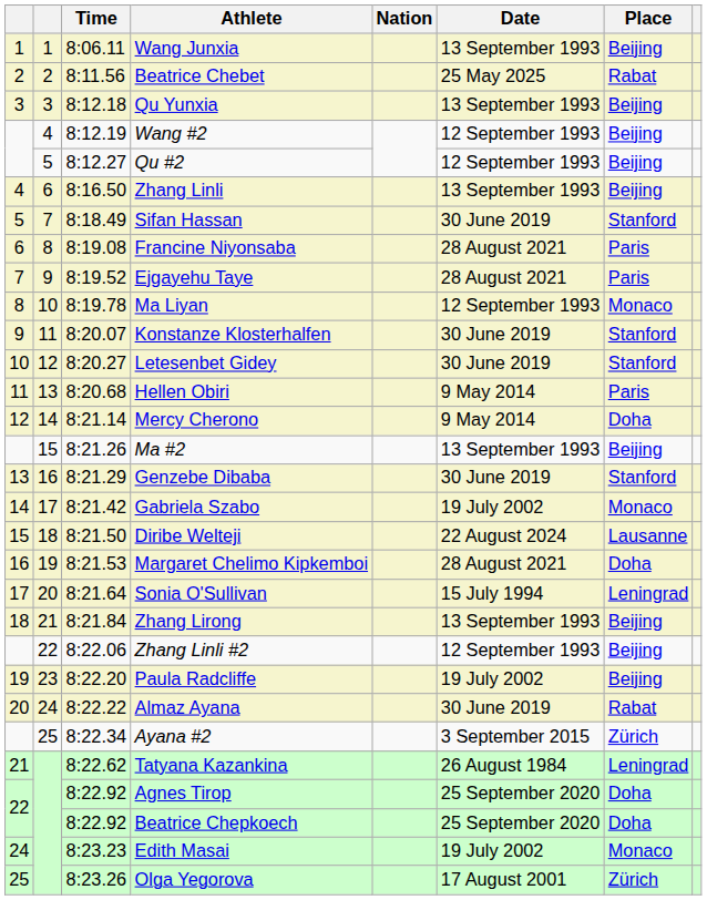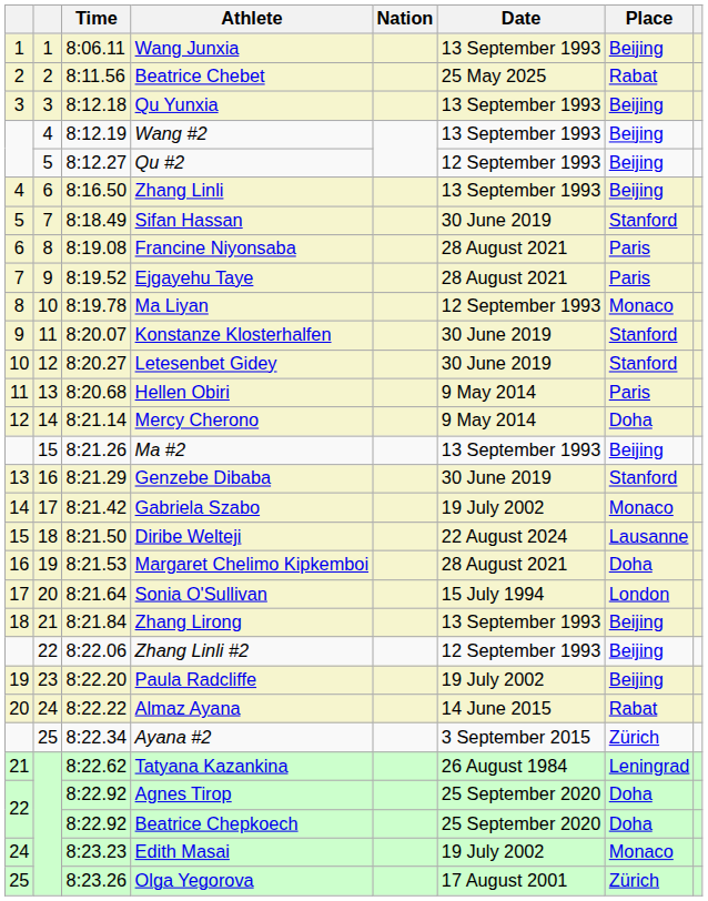Wang #2 | Date: 12 September 1993 -> 13 September 1993
Sonia O'Sullivan | Place: Leningrad -> London
Almaz Ayana | Date: 30 June 2019 -> 14 June 2015
